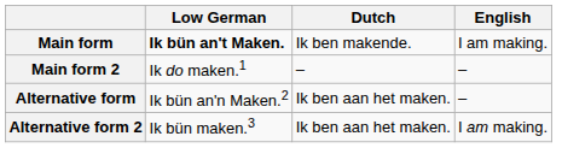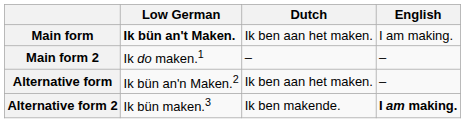Main form | Dutch: Ik ben makende. -> Ik ben aan het maken.
Alternative form 2 | Dutch: Ik ben aan het maken. -> Ik ben makende.
Alternative form 2 | English: normal -> bold
